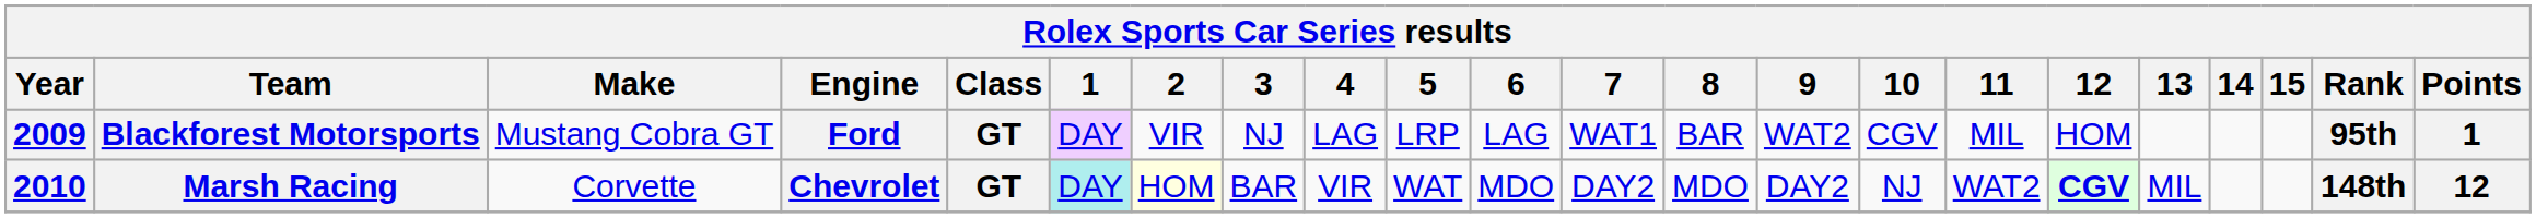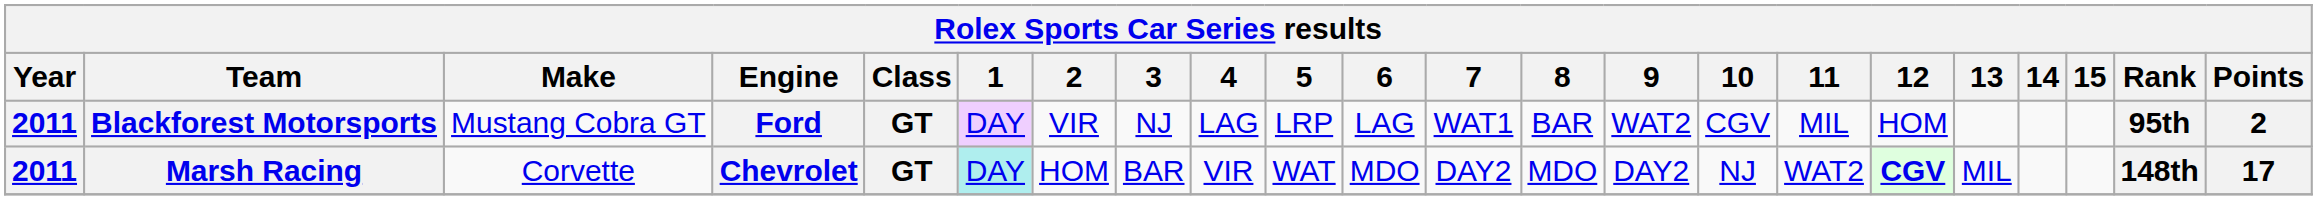Blackforest Motorsports | Year: 2009 -> 2011
Blackforest Motorsports | Points: 1 -> 2
Marsh Racing | Year: 2010 -> 2011
Marsh Racing | 2: lightyellow background -> no background
Marsh Racing | Points: 12 -> 17
